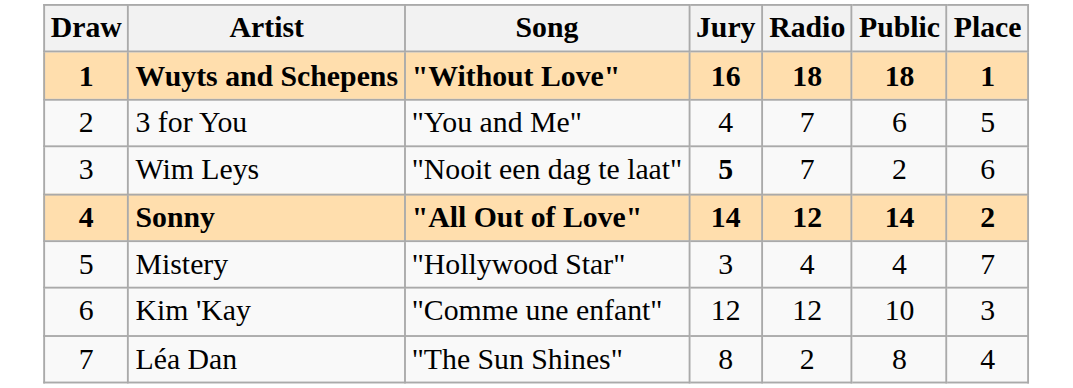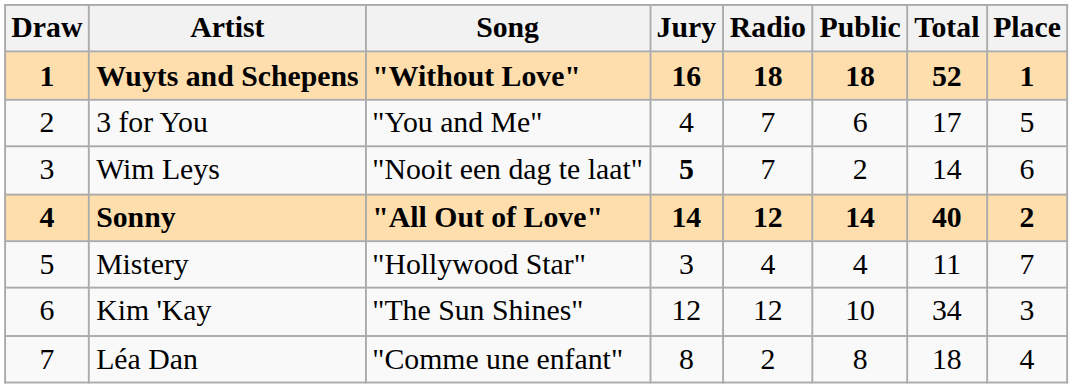+ column: Total | 52 | 17 | 14 | 40 | 11 | 34 | 18
Kim 'Kay | Song: "Comme une enfant" -> "The Sun Shines"
Léa Dan | Song: "The Sun Shines" -> "Comme une enfant"
